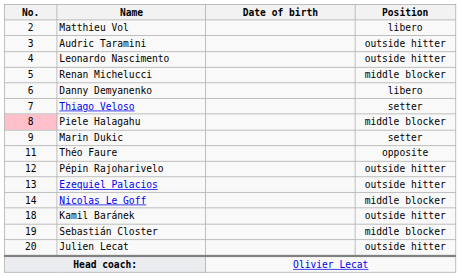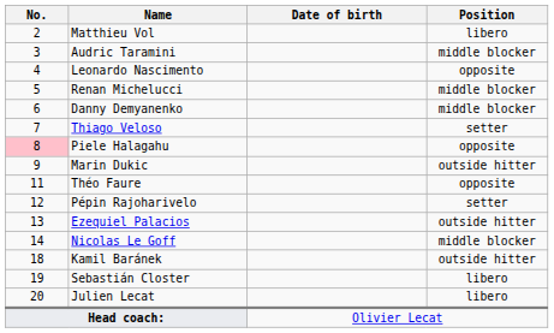Audric Taramini | Position: outside hitter -> middle blocker
Leonardo Nascimento | Position: outside hitter -> opposite
Danny Demyanenko | Position: libero -> middle blocker
Piele Halagahu | Position: middle blocker -> opposite
Marin Dukic | Position: setter -> outside hitter
Pépin Rajoharivelo | Position: outside hitter -> setter
Sebastián Closter | Position: middle blocker -> libero
Julien Lecat | Position: outside hitter -> libero
